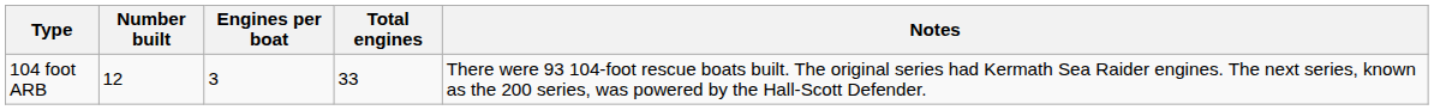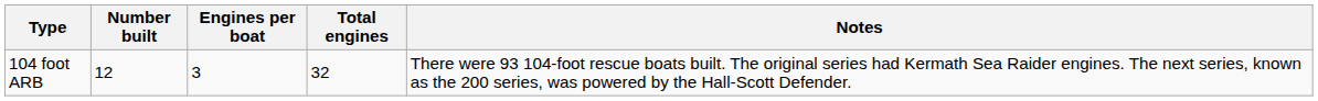104 foot ARB | Total engines: 33 -> 32
